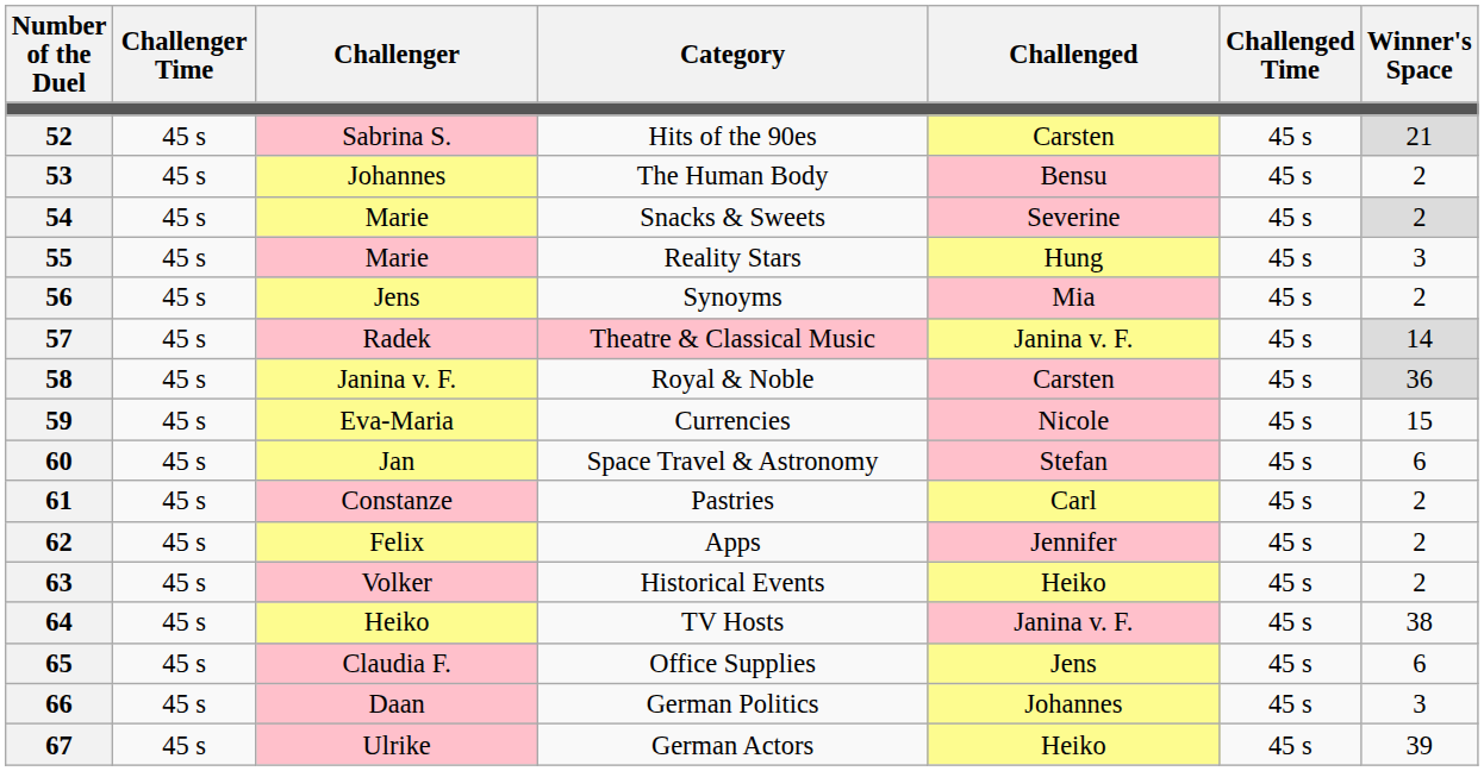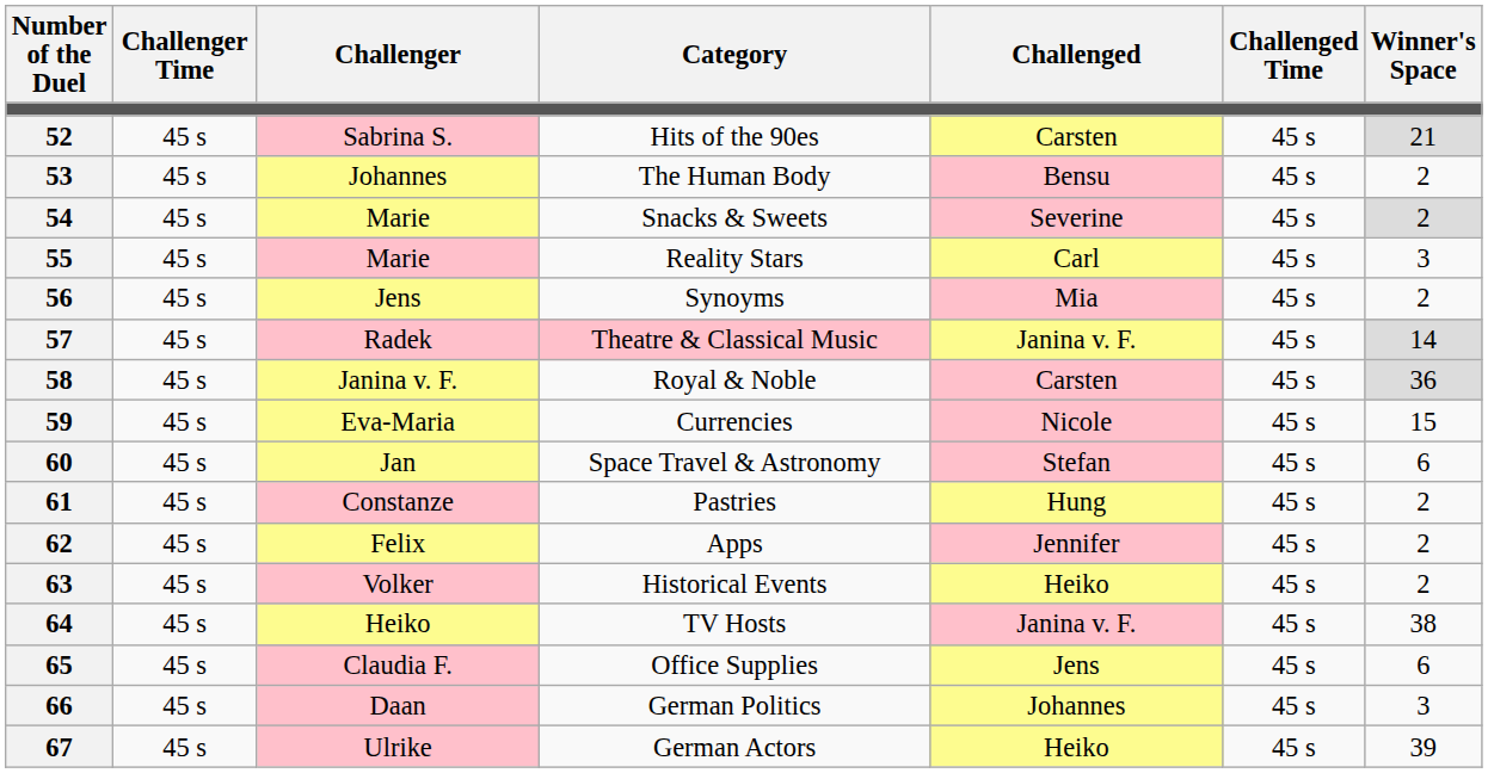55 | Challenged: Hung -> Carl
61 | Challenged: Carl -> Hung
